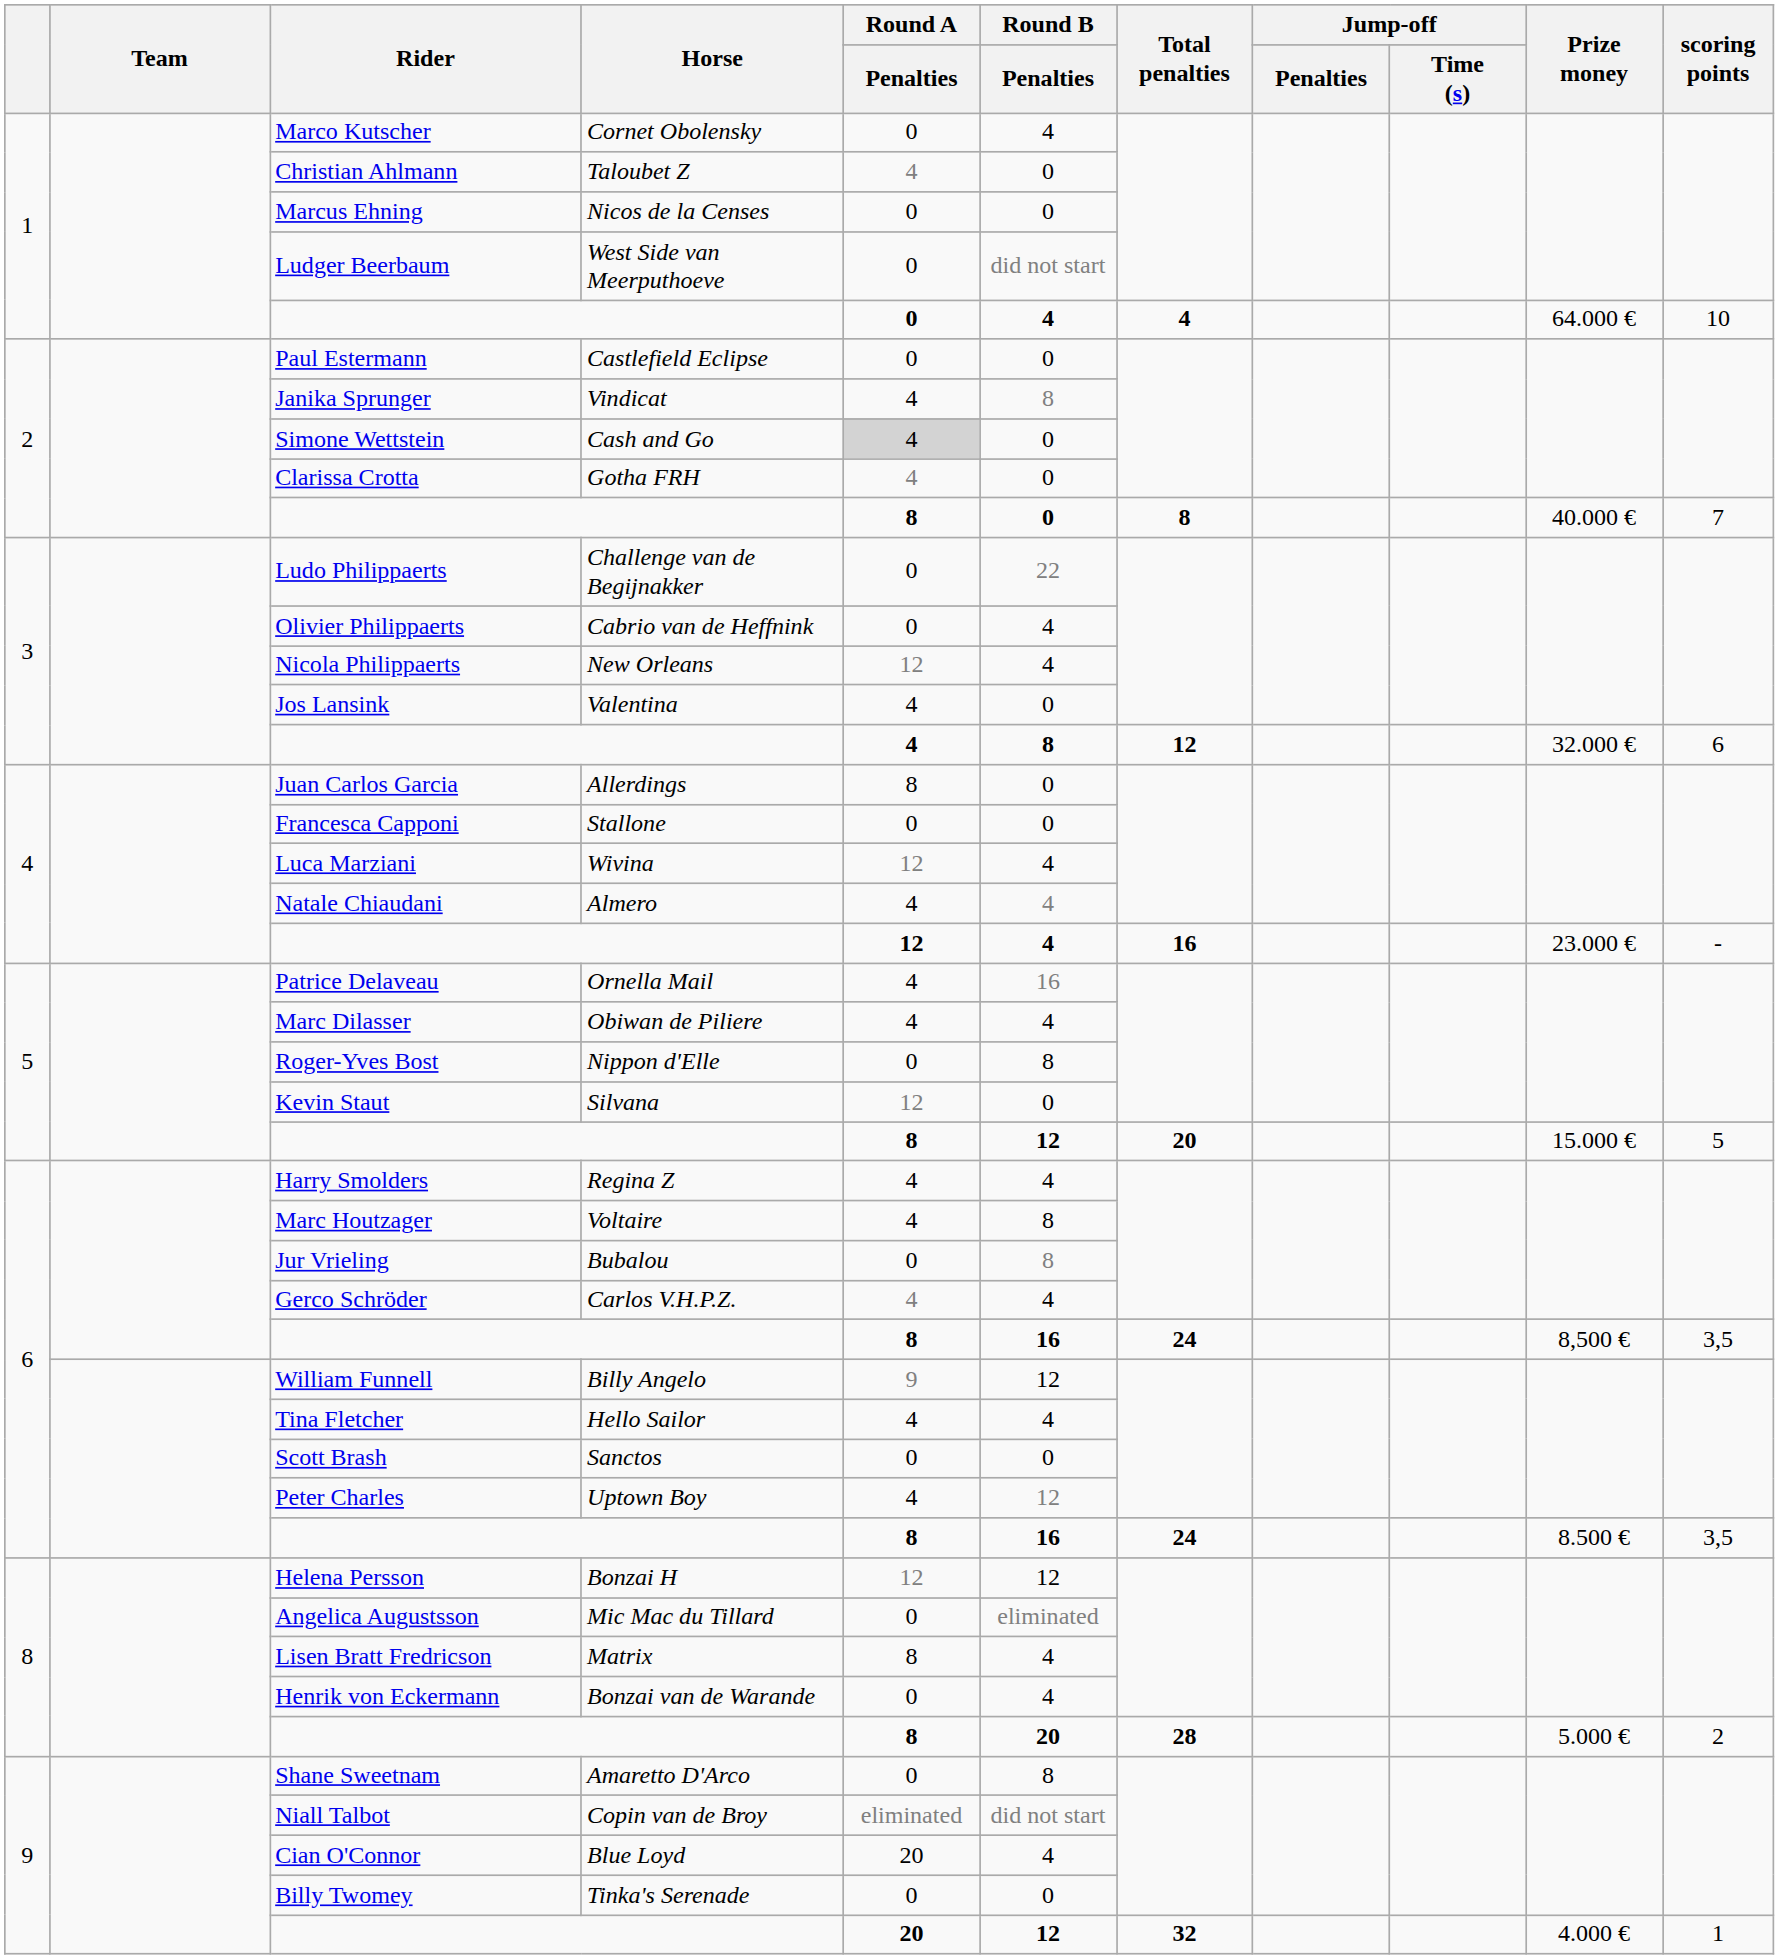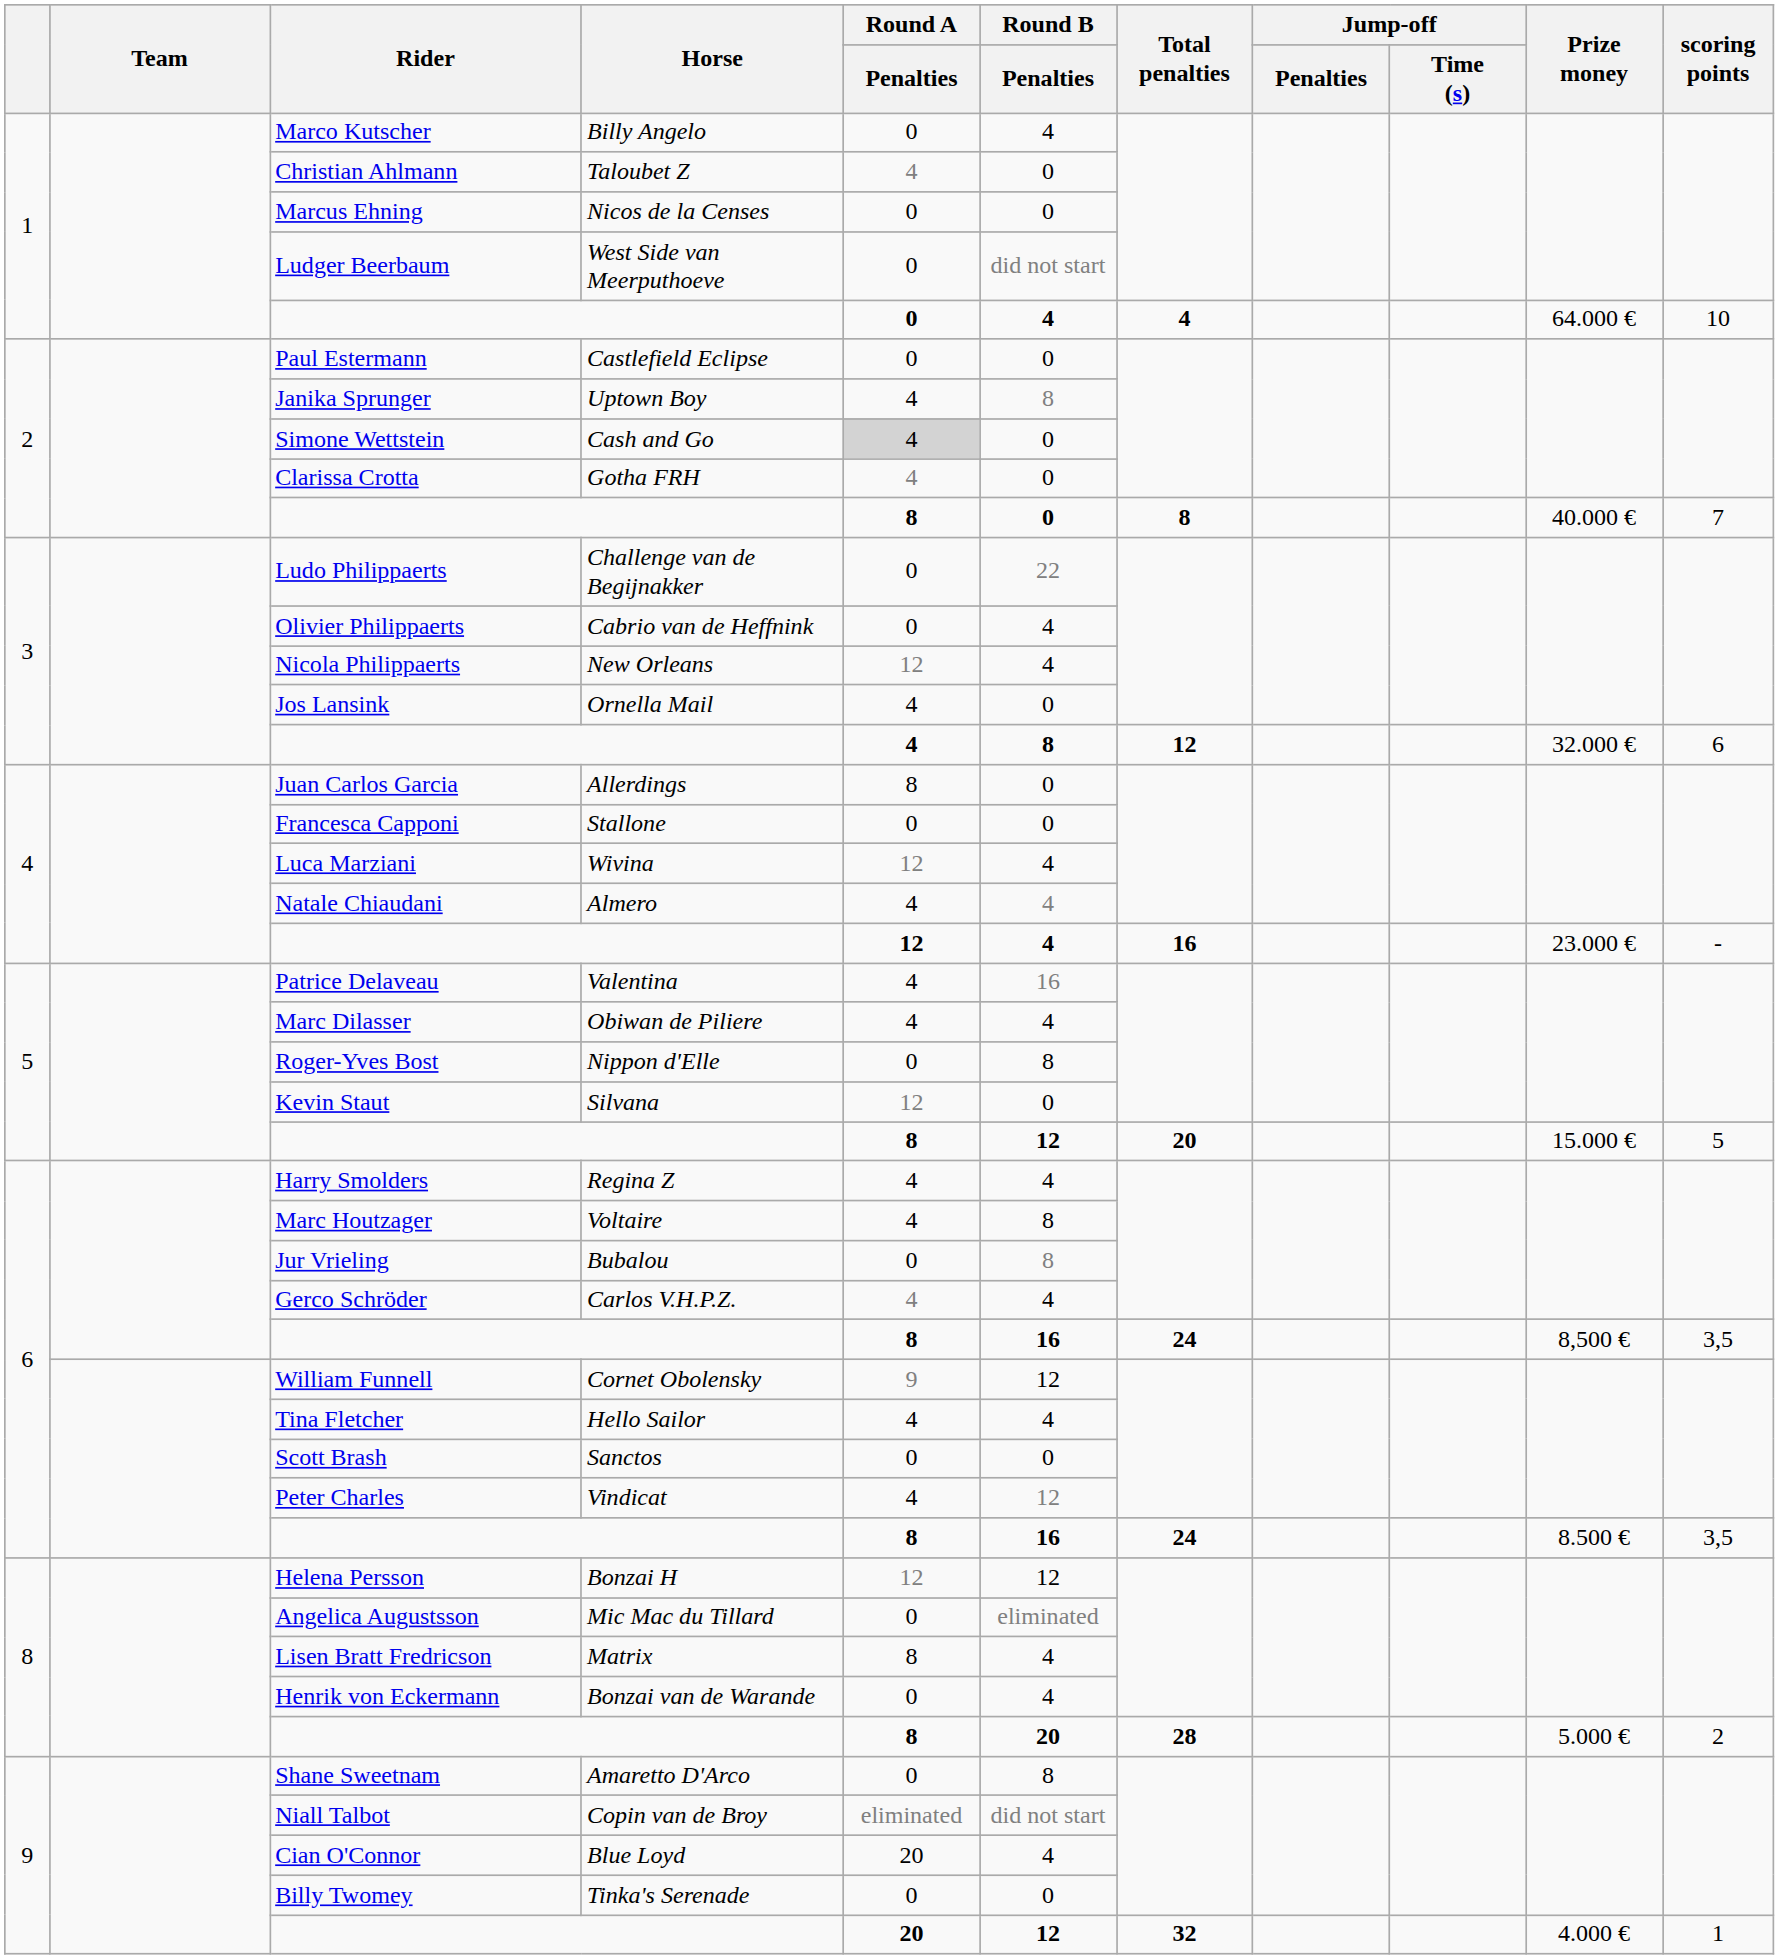Marco Kutscher | Horse: Cornet Obolensky -> Billy Angelo
Janika Sprunger | Horse: Vindicat -> Uptown Boy
Jos Lansink | Horse: Valentina -> Ornella Mail
Patrice Delaveau | Horse: Ornella Mail -> Valentina
William Funnell | Horse: Billy Angelo -> Cornet Obolensky
Peter Charles | Horse: Uptown Boy -> Vindicat
